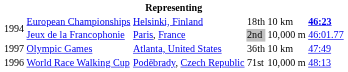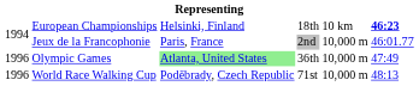Olympic Games | column 1: 1997 -> 1996
Olympic Games | column 3: no background -> lightgreen background
Olympic Games | column 5: 10 km -> 10,000 m
